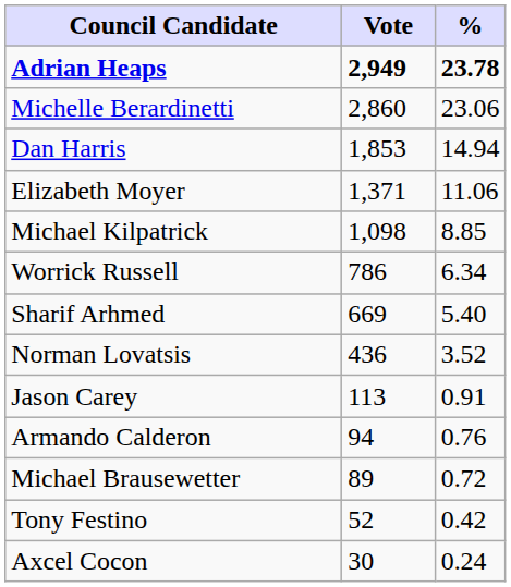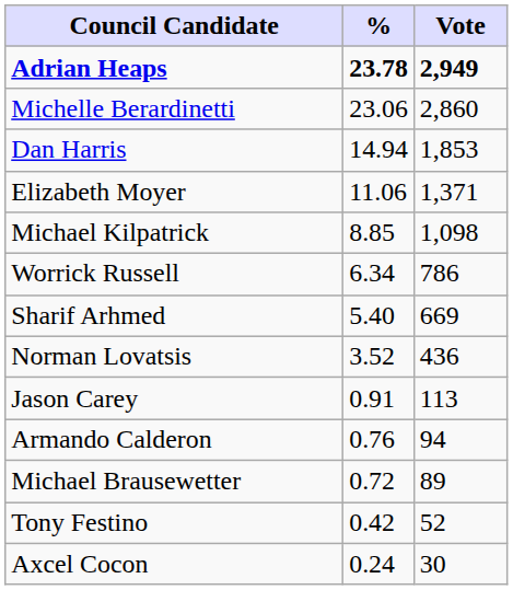columns swapped: Vote <-> %
